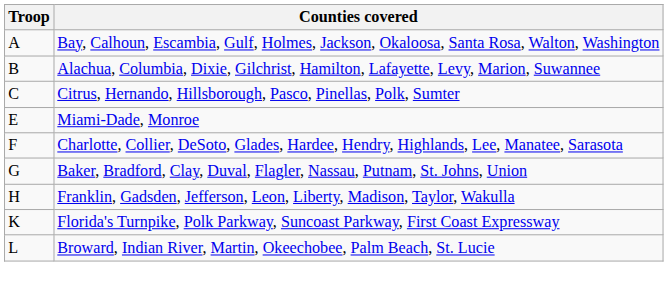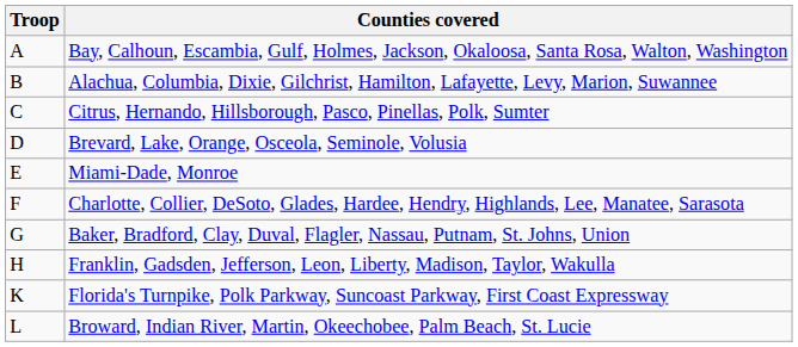+ row: D | Brevard, Lake, Orange, Osceola, Seminole, Volusia
